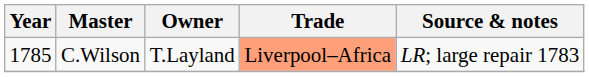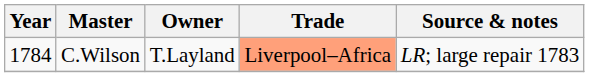C.Wilson | Year: 1785 -> 1784
